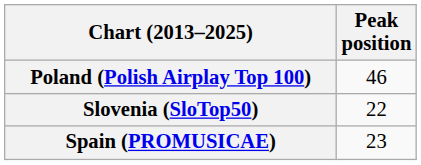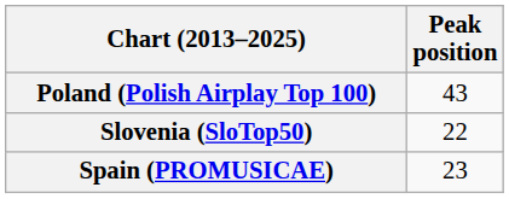Poland (Polish Airplay Top 100) | Peak position: 46 -> 43
